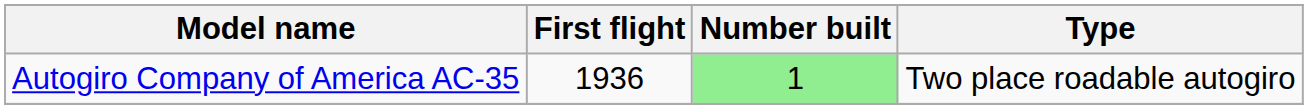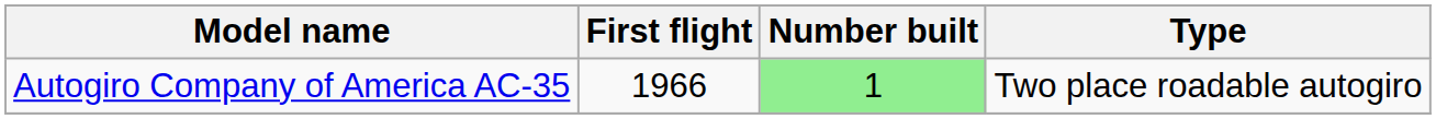Autogiro Company of America AC-35 | First flight: 1936 -> 1966
